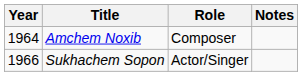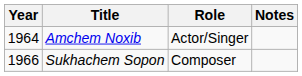Amchem Noxib | Role: Composer -> Actor/Singer
Sukhachem Sopon | Role: Actor/Singer -> Composer
